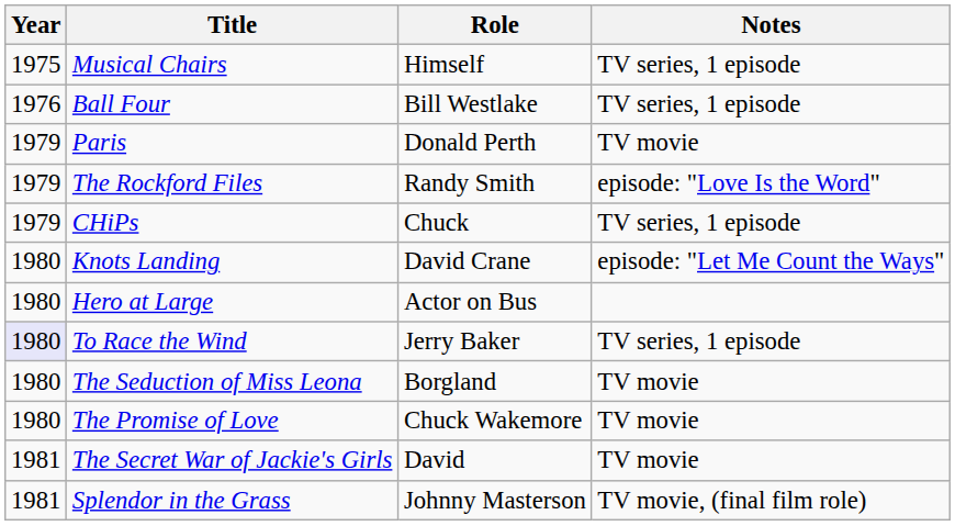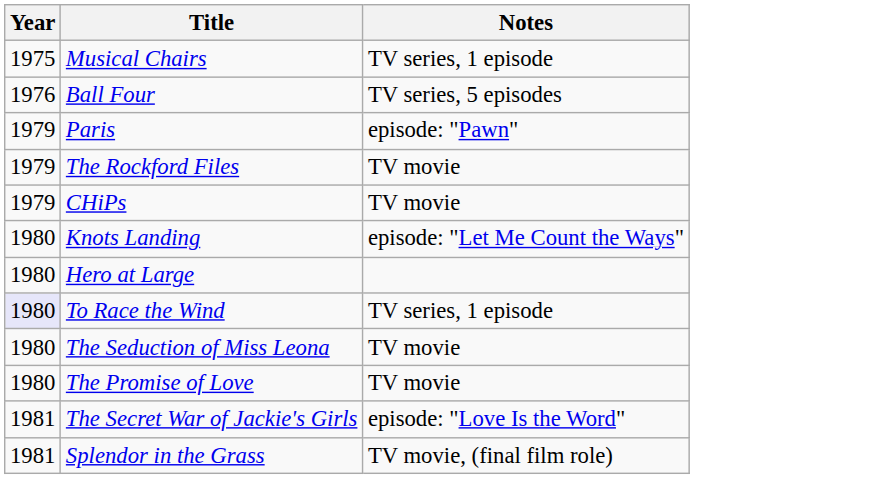- column: Role | Himself | Bill Westlake | Donald Perth | Randy Smith | Chuck | David Crane | Actor on Bus | Jerry Baker | Borgland | Chuck Wakemore | David | Johnny Masterson
Ball Four | Notes: TV series, 1 episode -> TV series, 5 episodes
Paris | Notes: TV movie -> episode: "Pawn"
The Rockford Files | Notes: episode: "Love Is the Word" -> TV movie
CHiPs | Notes: TV series, 1 episode -> TV movie
The Secret War of Jackie's Girls | Notes: TV movie -> episode: "Love Is the Word"
